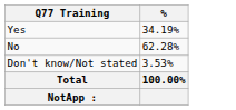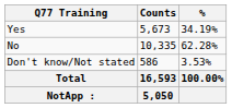+ column: Counts | 5,673 | 10,335 | 586 | 16,593 | 5,050
